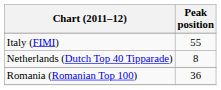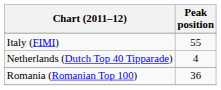Netherlands (Dutch Top 40 Tipparade) | Peak position: 8 -> 4
